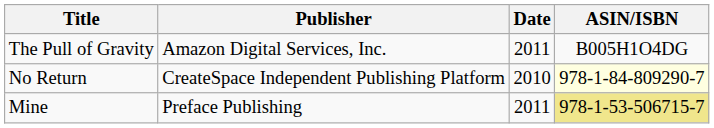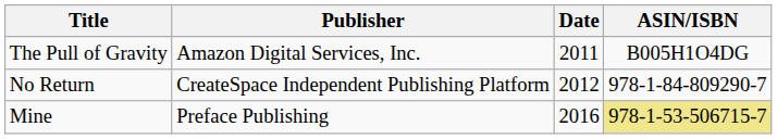No Return | Date: 2010 -> 2012
No Return | ASIN/ISBN: lightyellow background -> no background
Mine | Date: 2011 -> 2016
